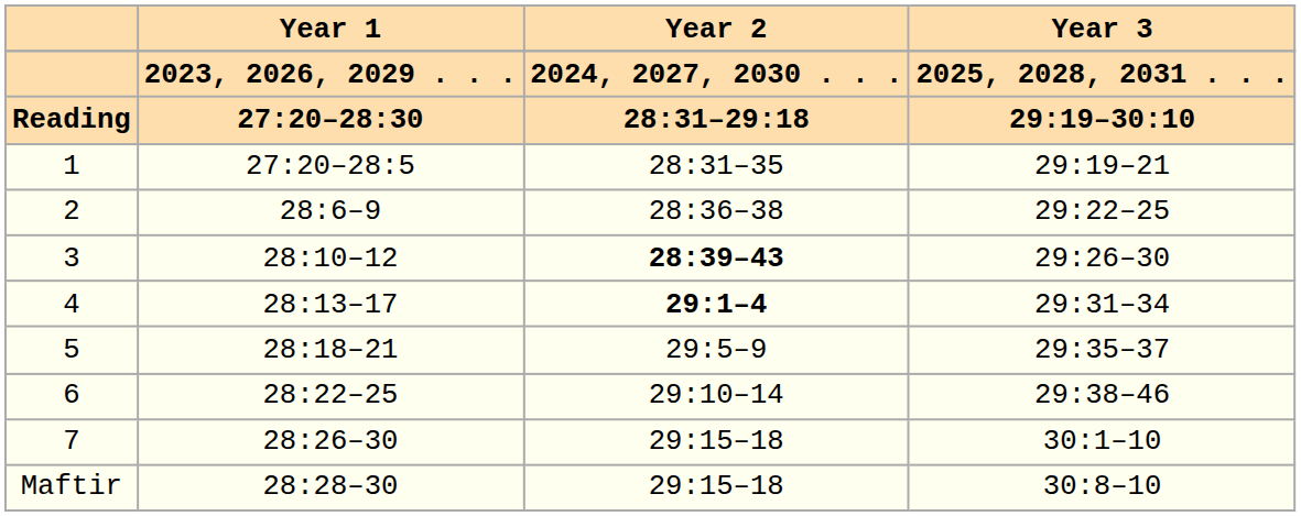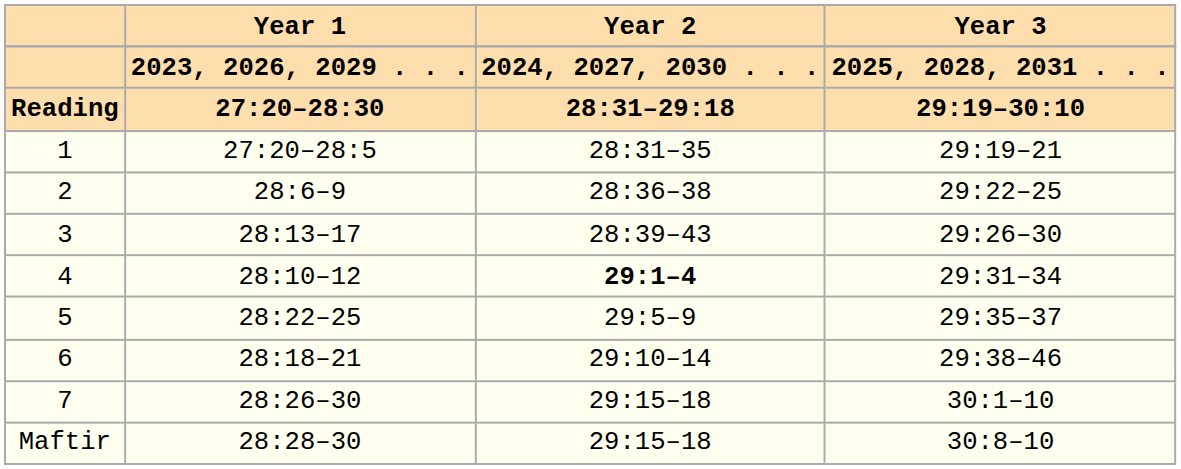3 | Year 1: 28:10–12 -> 28:13–17
3 | Year 2: bold -> normal
4 | Year 1: 28:13–17 -> 28:10–12
5 | Year 1: 28:18–21 -> 28:22–25
6 | Year 1: 28:22–25 -> 28:18–21
